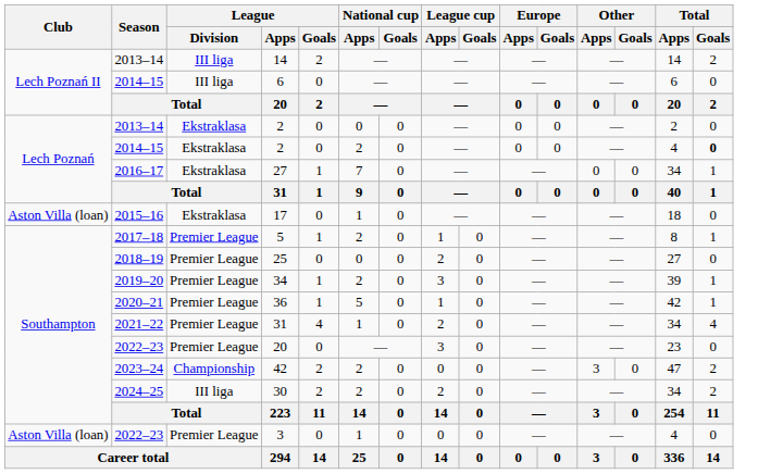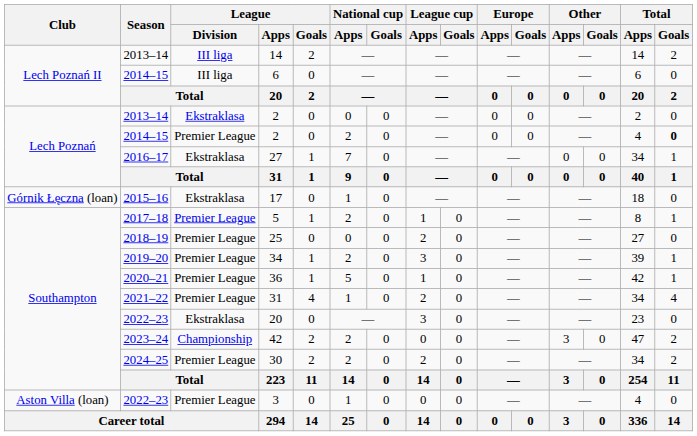2014–15 / 2 | League / Division: Ekstraklasa -> Premier League
17 | Club: Aston Villa (loan) -> Górnik Łęczna (loan)
2022–23 / 20 | League / Division: Premier League -> Ekstraklasa
30 | League / Division: III liga -> Premier League
